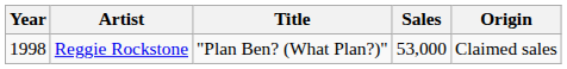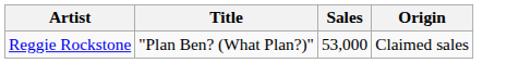- column: Year | 1998
